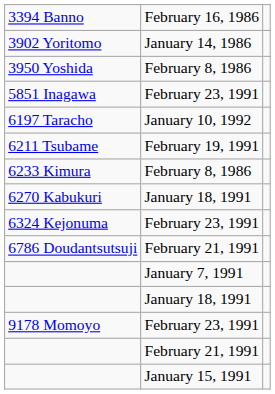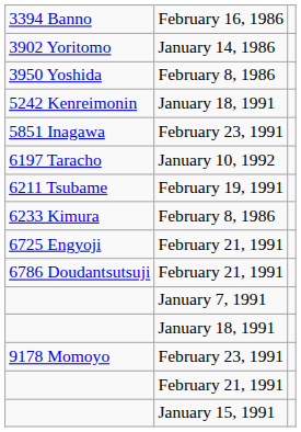+ row: 5242 Kenreimonin | January 18, 1991
- row: 6270 Kabukuri | January 18, 1991
- row: 6324 Kejonuma | February 23, 1991
+ row: 6725 Engyoji | February 21, 1991
